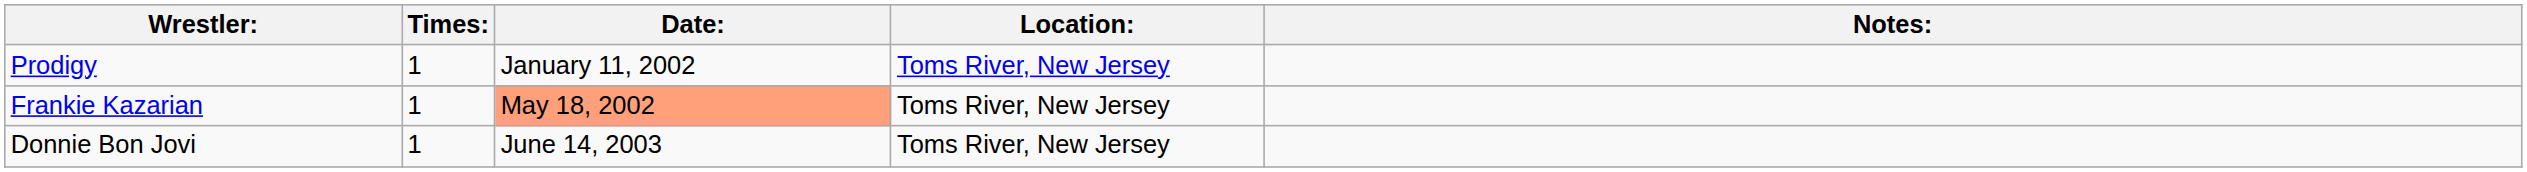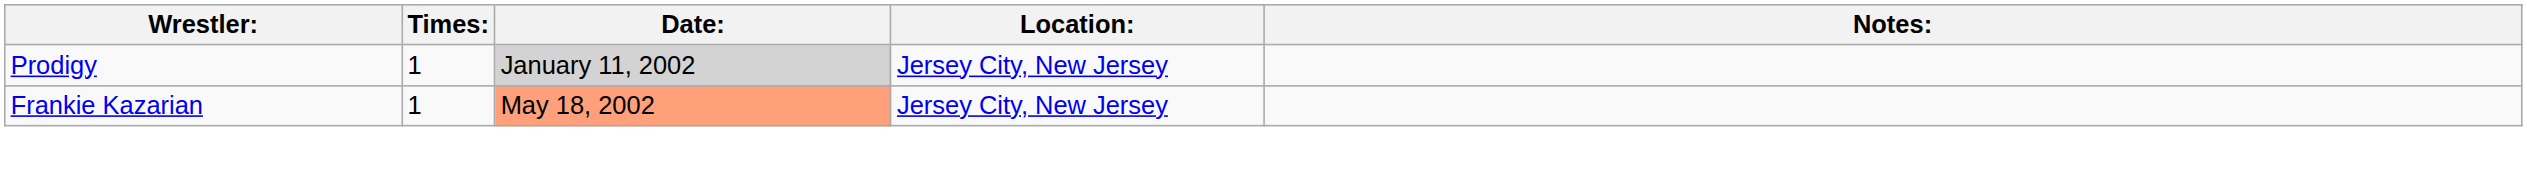Prodigy | Date:: no background -> lightgrey background
Prodigy | Location:: Toms River, New Jersey -> Jersey City, New Jersey
Frankie Kazarian | Location:: Toms River, New Jersey -> Jersey City, New Jersey
- row: Donnie Bon Jovi | 1 | June 14, 2003 | Toms River, New Jersey
